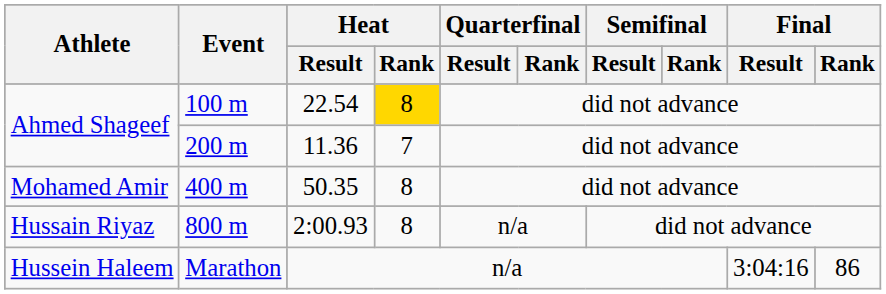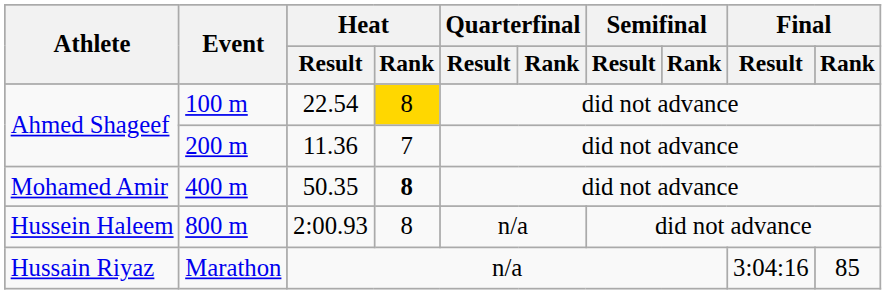400 m | Heat / Rank: normal -> bold
800 m | Athlete: Hussain Riyaz -> Hussein Haleem
Marathon | Athlete: Hussein Haleem -> Hussain Riyaz
Marathon | Final / Rank: 86 -> 85
